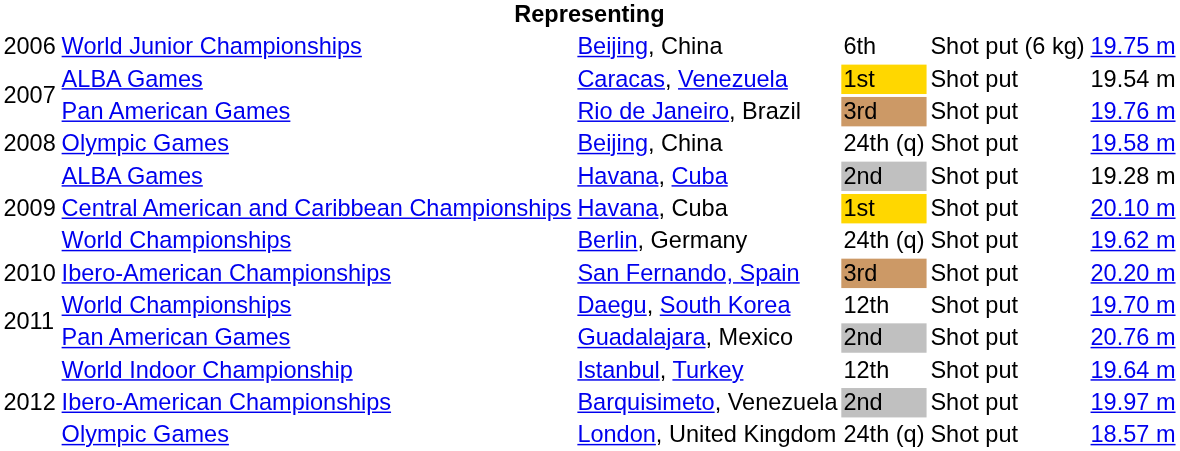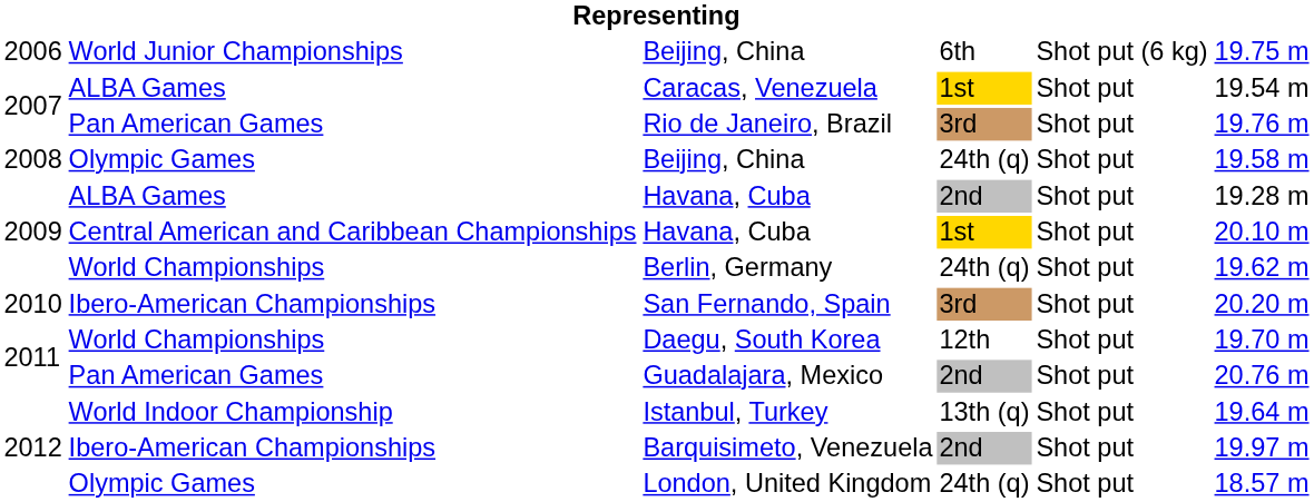Istanbul, Turkey | column 4: 12th -> 13th (q)
